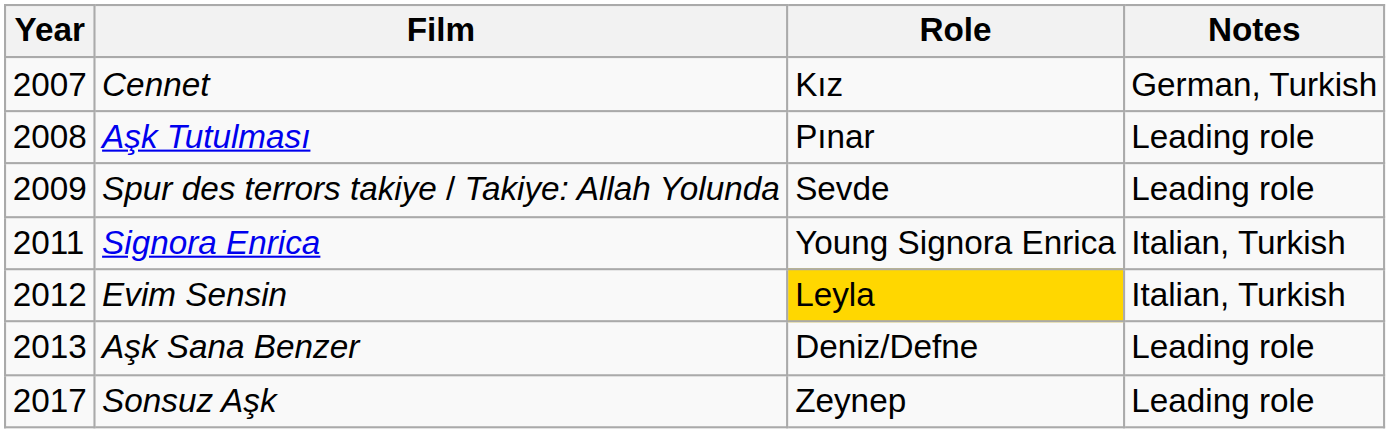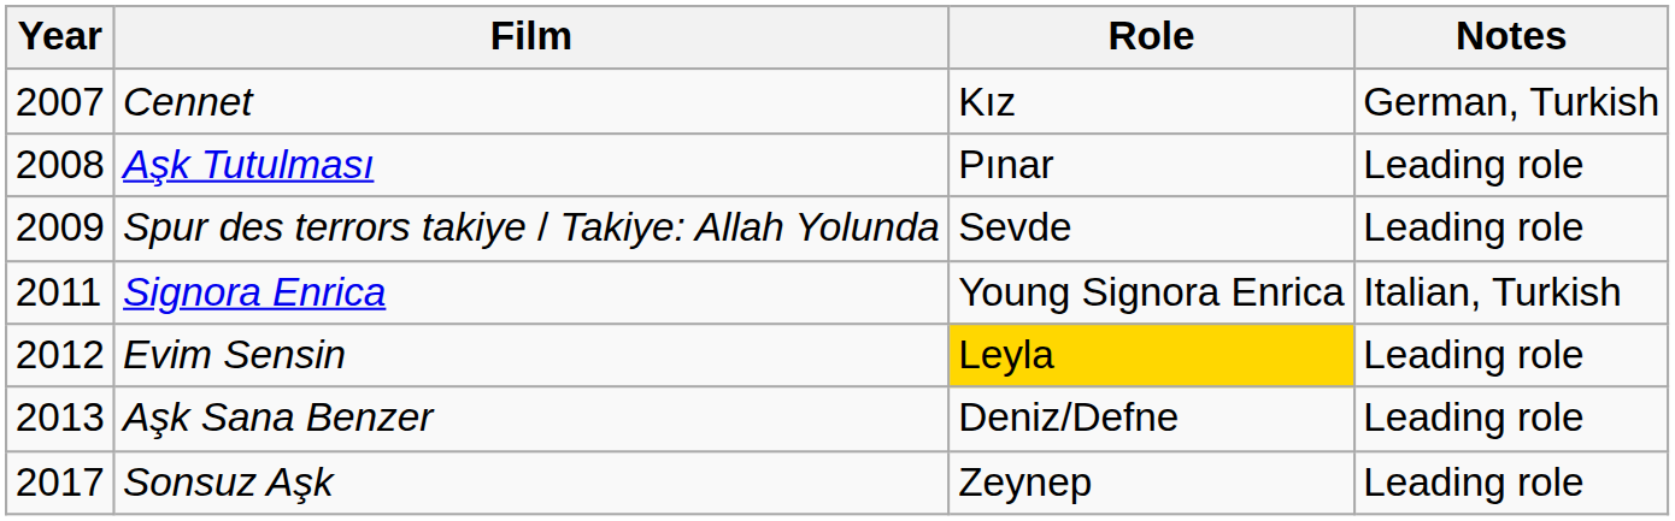Evim Sensin | Notes: Italian, Turkish -> Leading role
